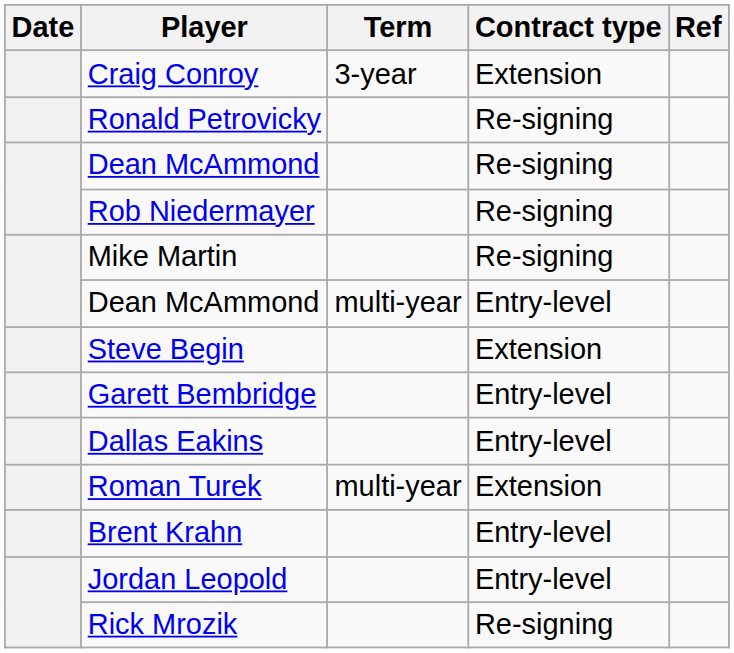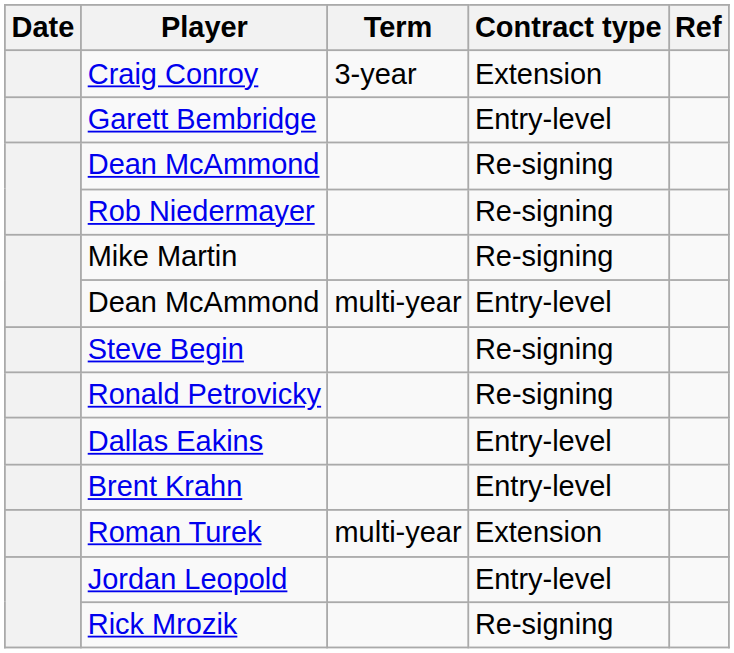rows swapped: Ronald Petrovicky <-> Garett Bembridge
Steve Begin | Contract type: Extension -> Re-signing
rows swapped: Brent Krahn <-> Roman Turek
